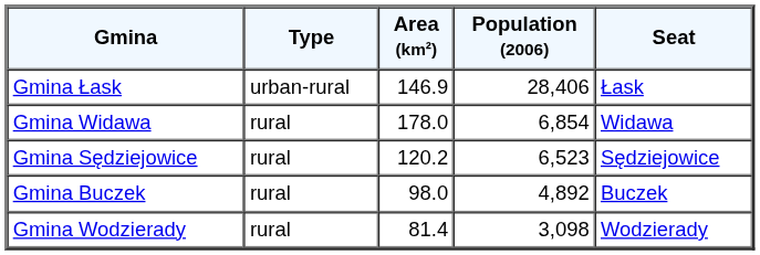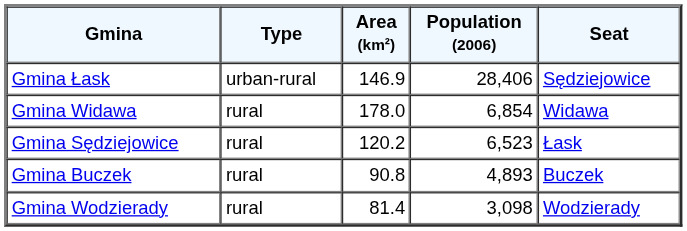Gmina Łask | Seat: Łask -> Sędziejowice
Gmina Sędziejowice | Seat: Sędziejowice -> Łask
Gmina Buczek | Area (km²): 98.0 -> 90.8
Gmina Buczek | Population (2006): 4,892 -> 4,893
